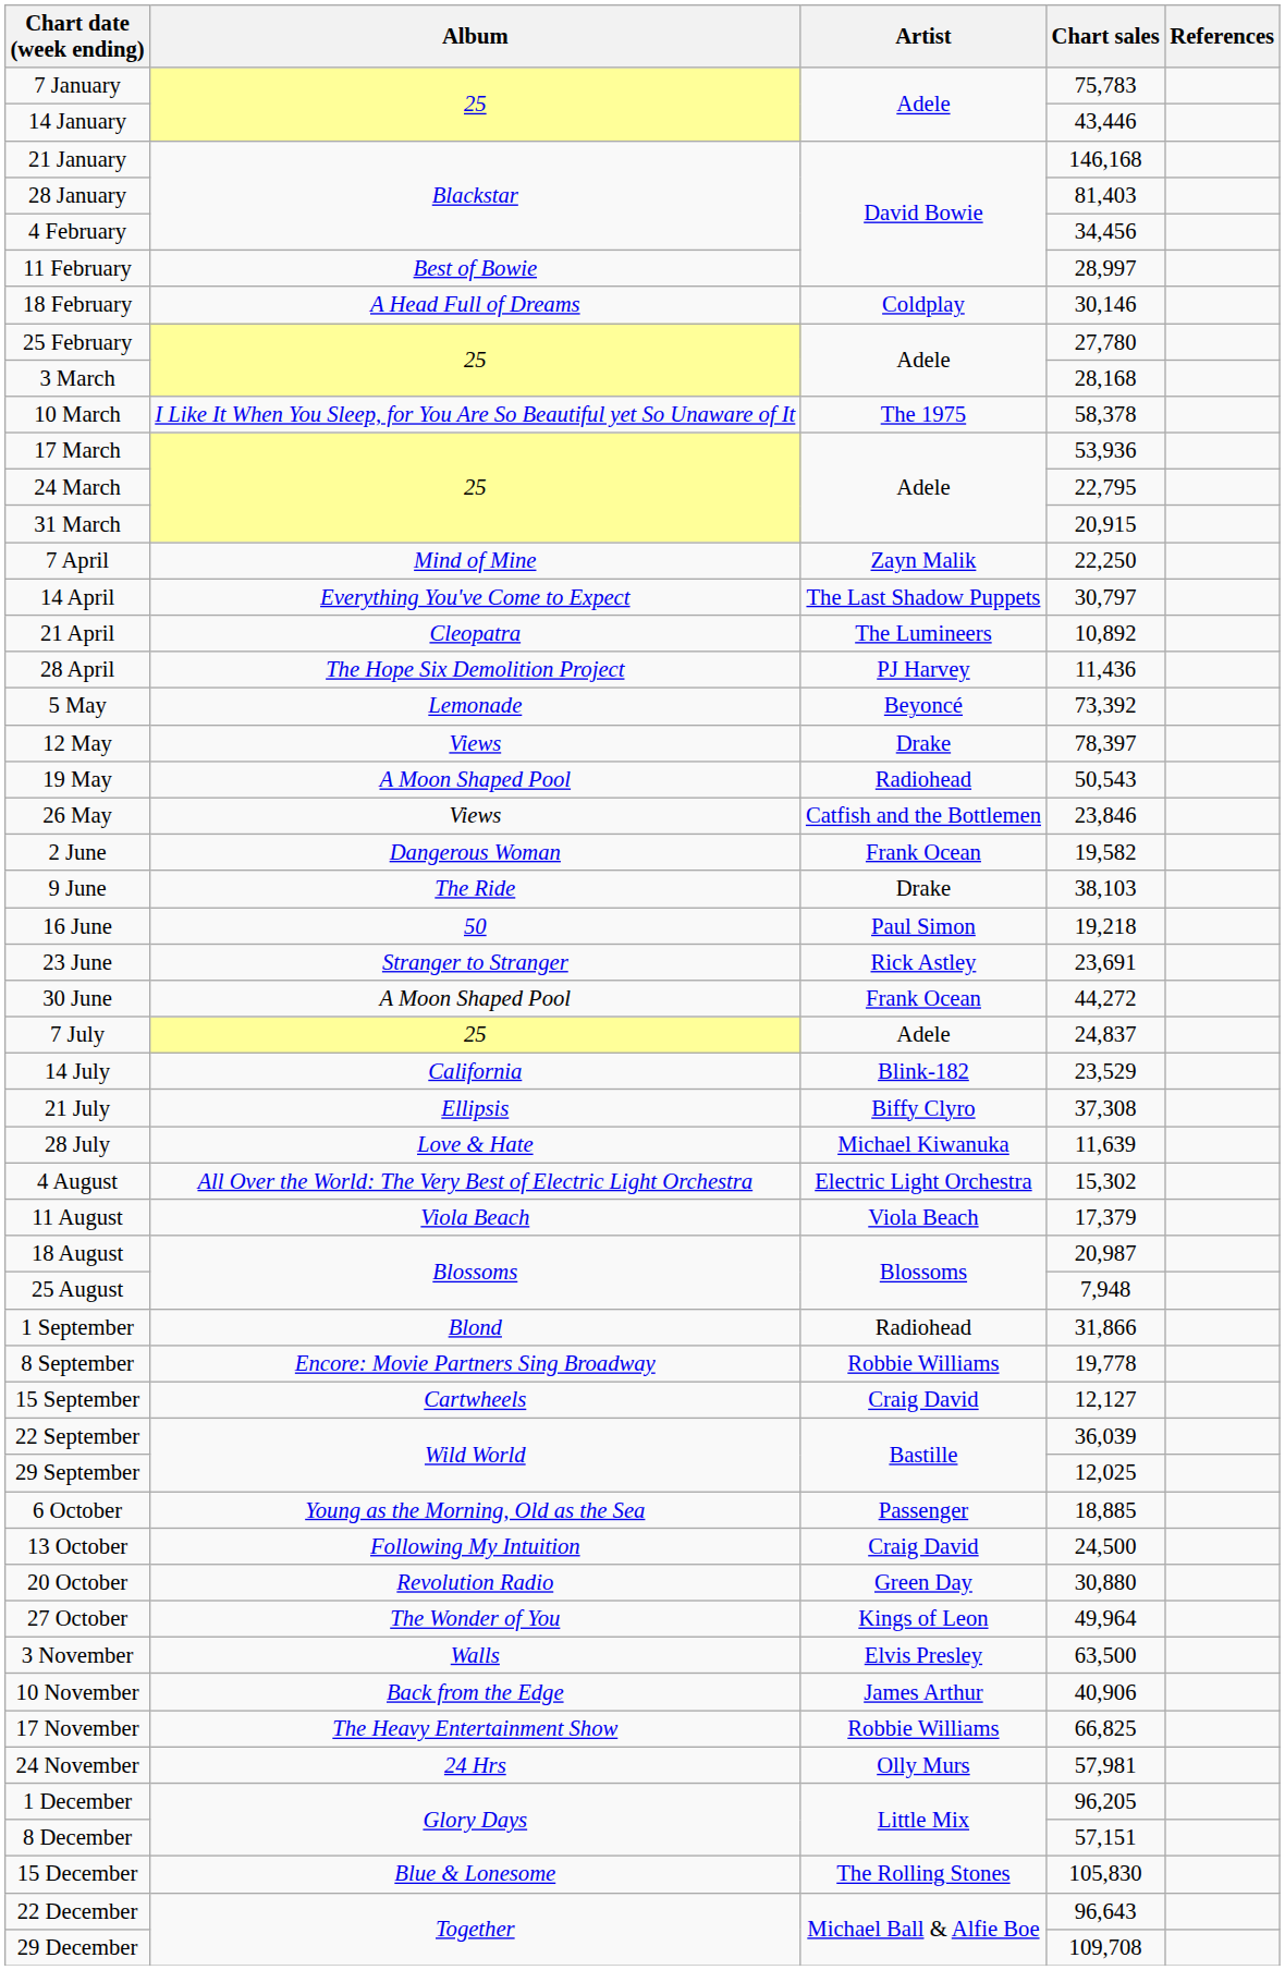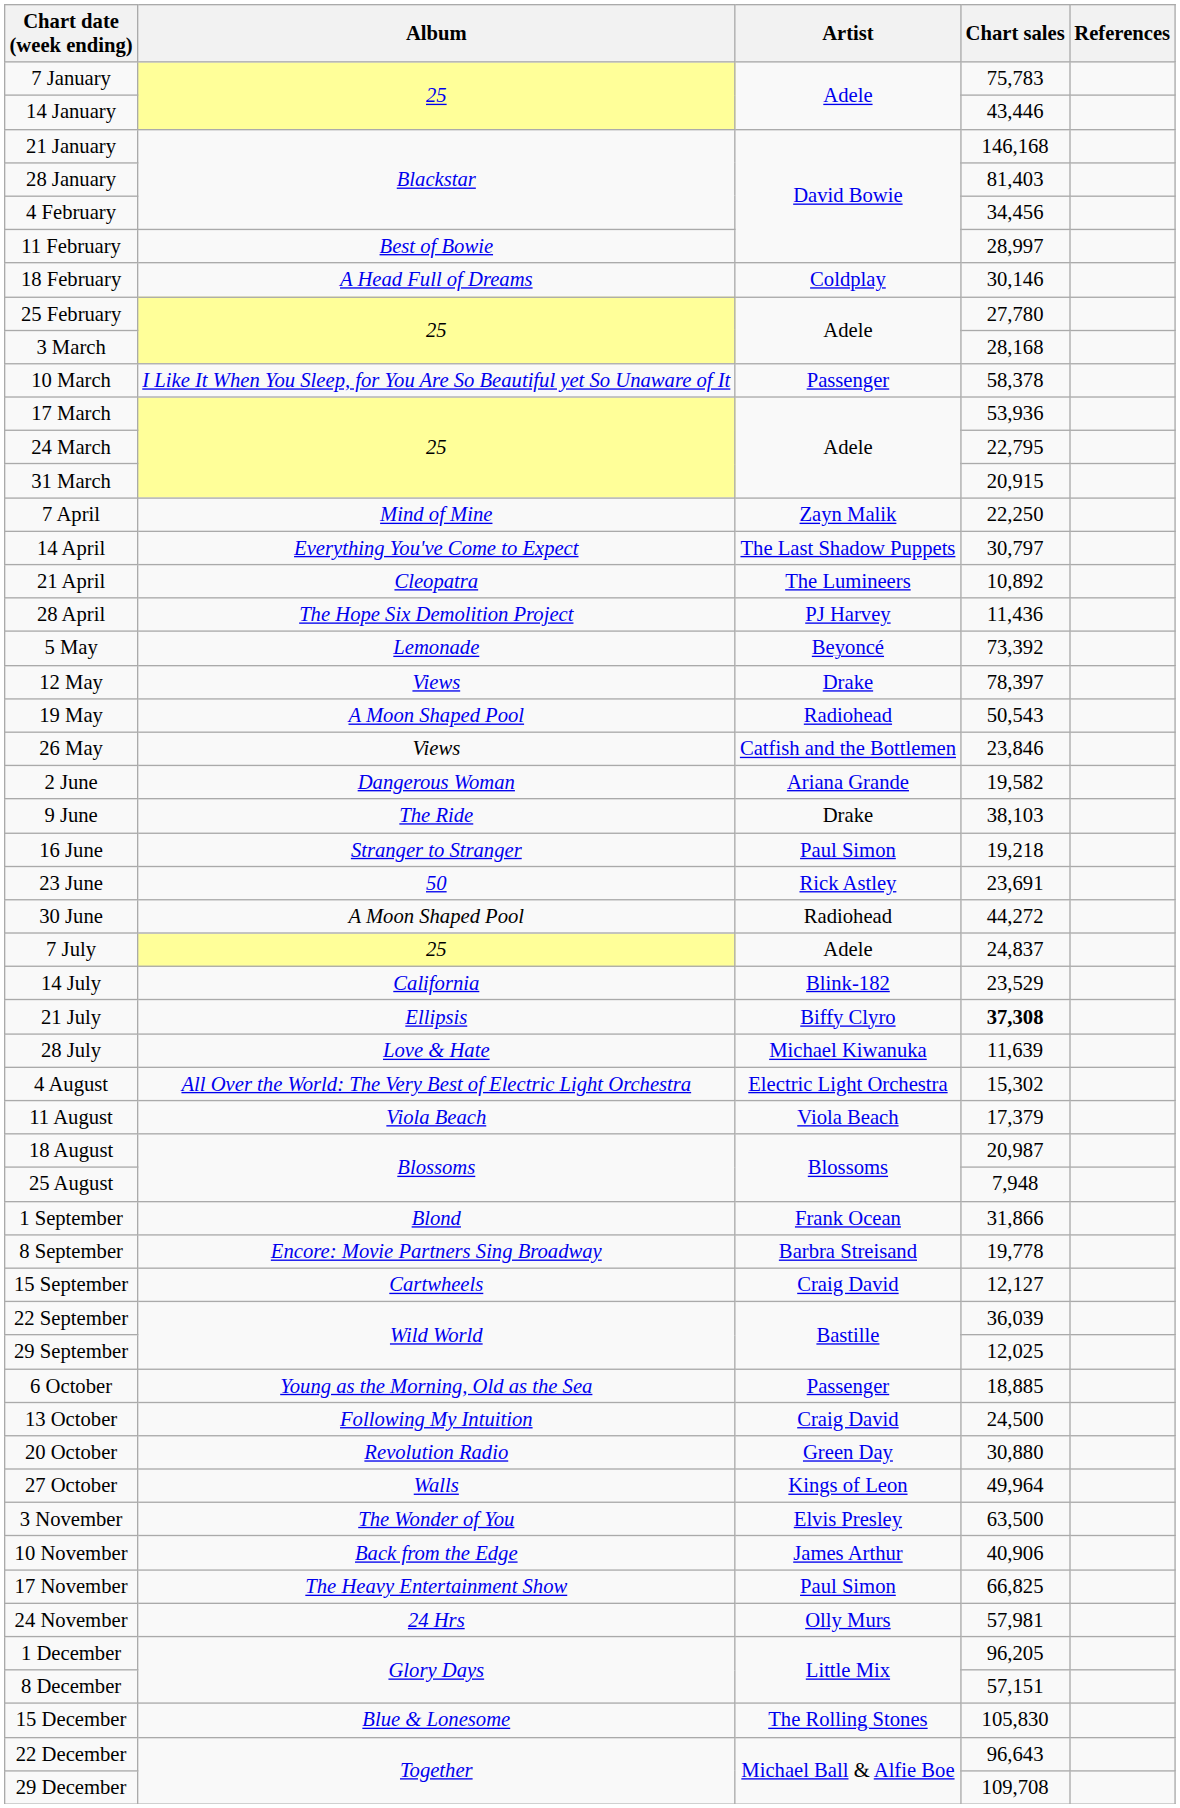10 March | Artist: The 1975 -> Passenger
2 June | Artist: Frank Ocean -> Ariana Grande
16 June | Album: 50 -> Stranger to Stranger
23 June | Album: Stranger to Stranger -> 50
30 June | Artist: Frank Ocean -> Radiohead
21 July | Chart sales: normal -> bold
1 September | Artist: Radiohead -> Frank Ocean
8 September | Artist: Robbie Williams -> Barbra Streisand
27 October | Album: The Wonder of You -> Walls
3 November | Album: Walls -> The Wonder of You
17 November | Artist: Robbie Williams -> Paul Simon
